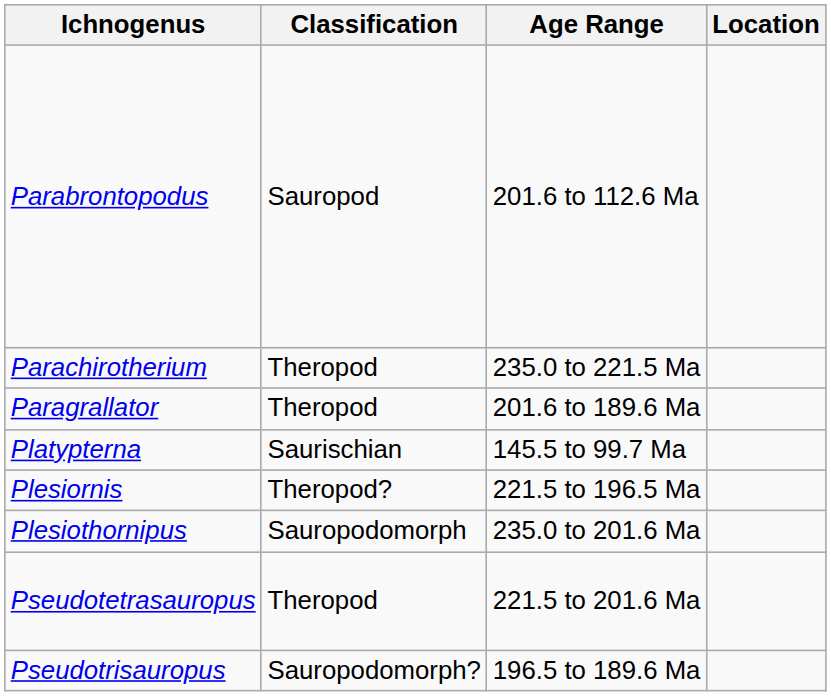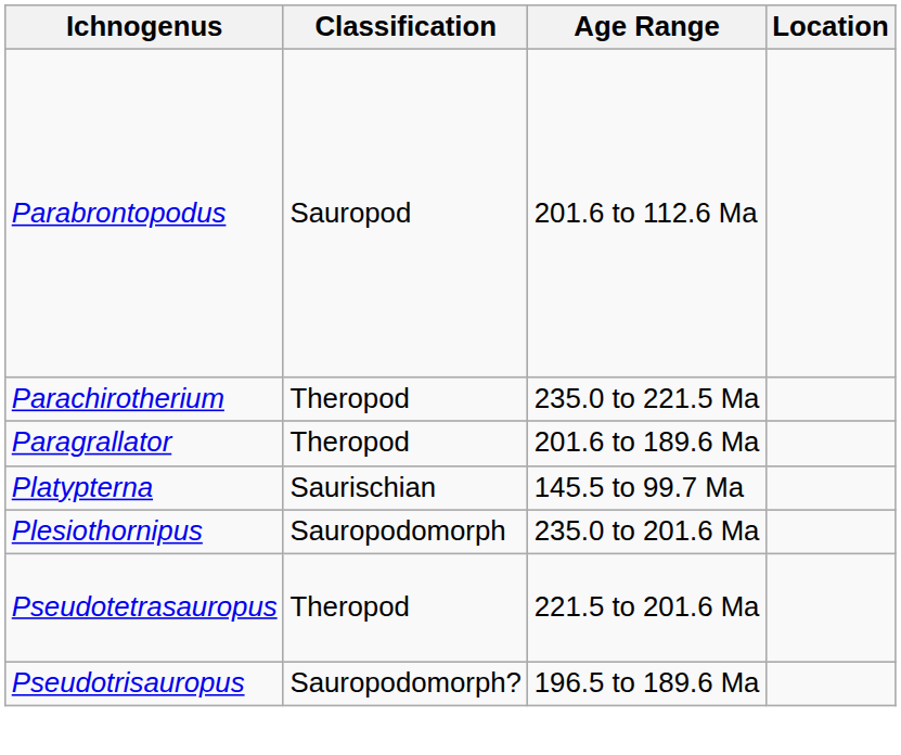- row: Plesiornis | Theropod? | 221.5 to 196.5 Ma
